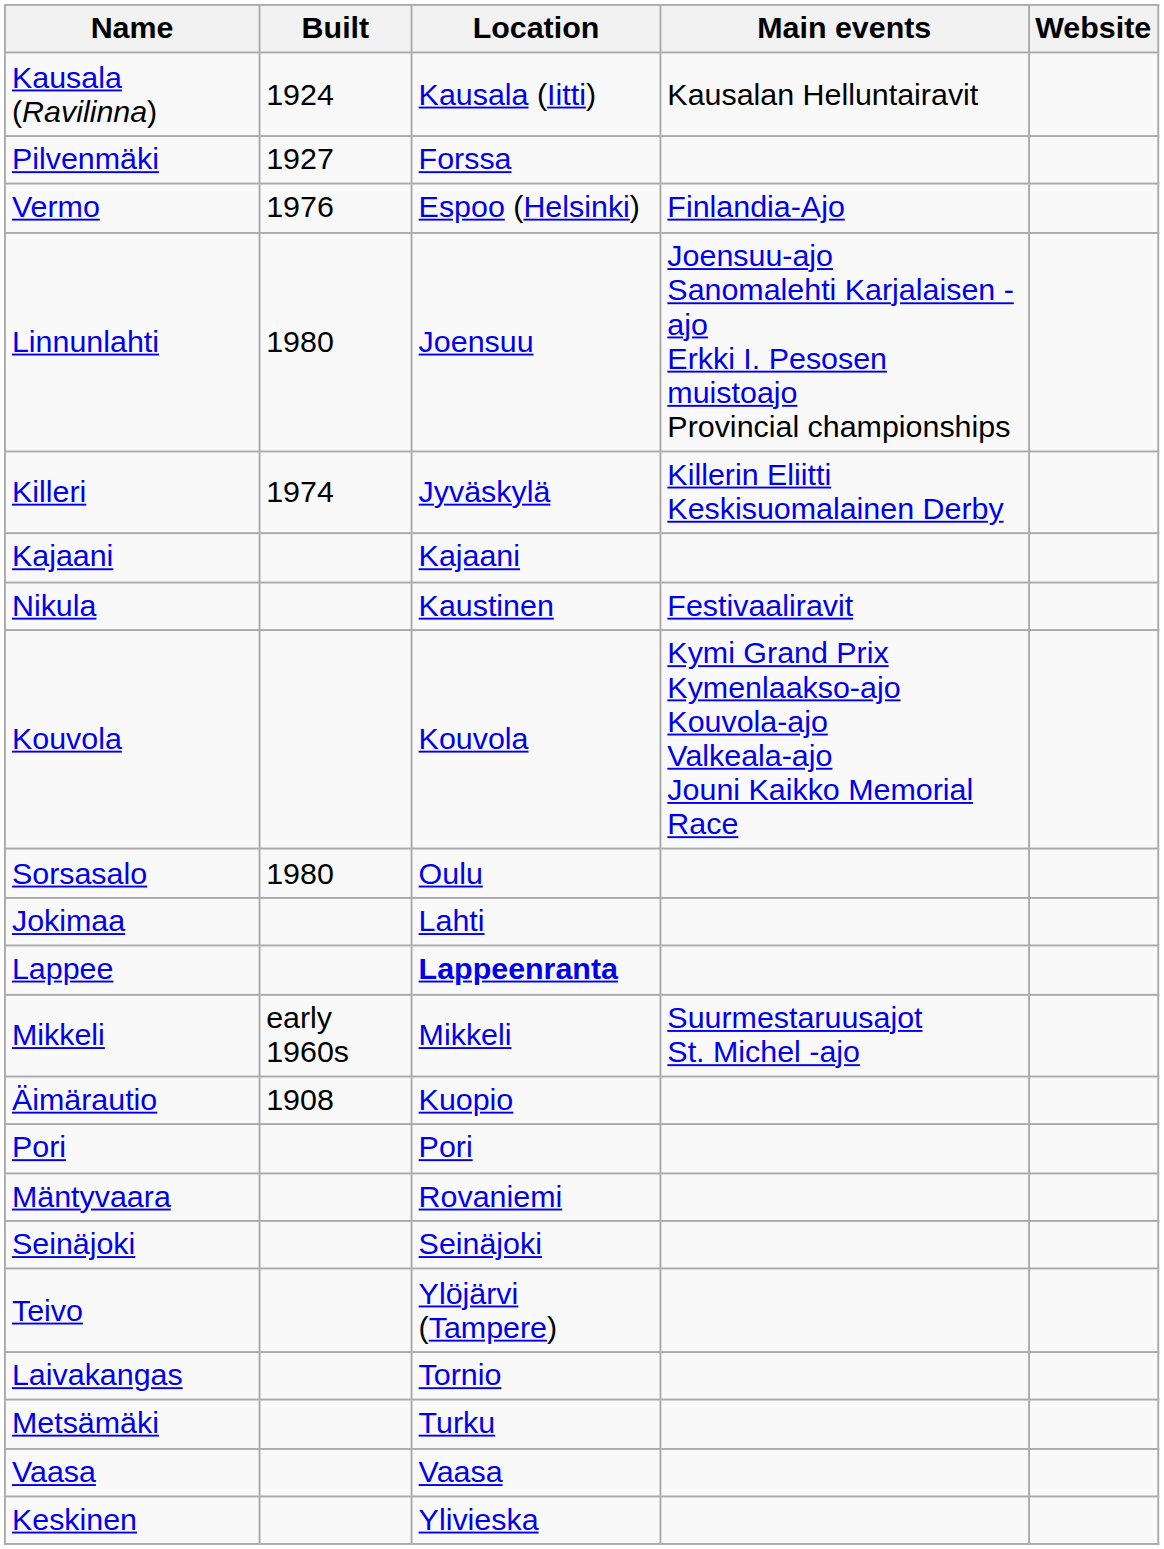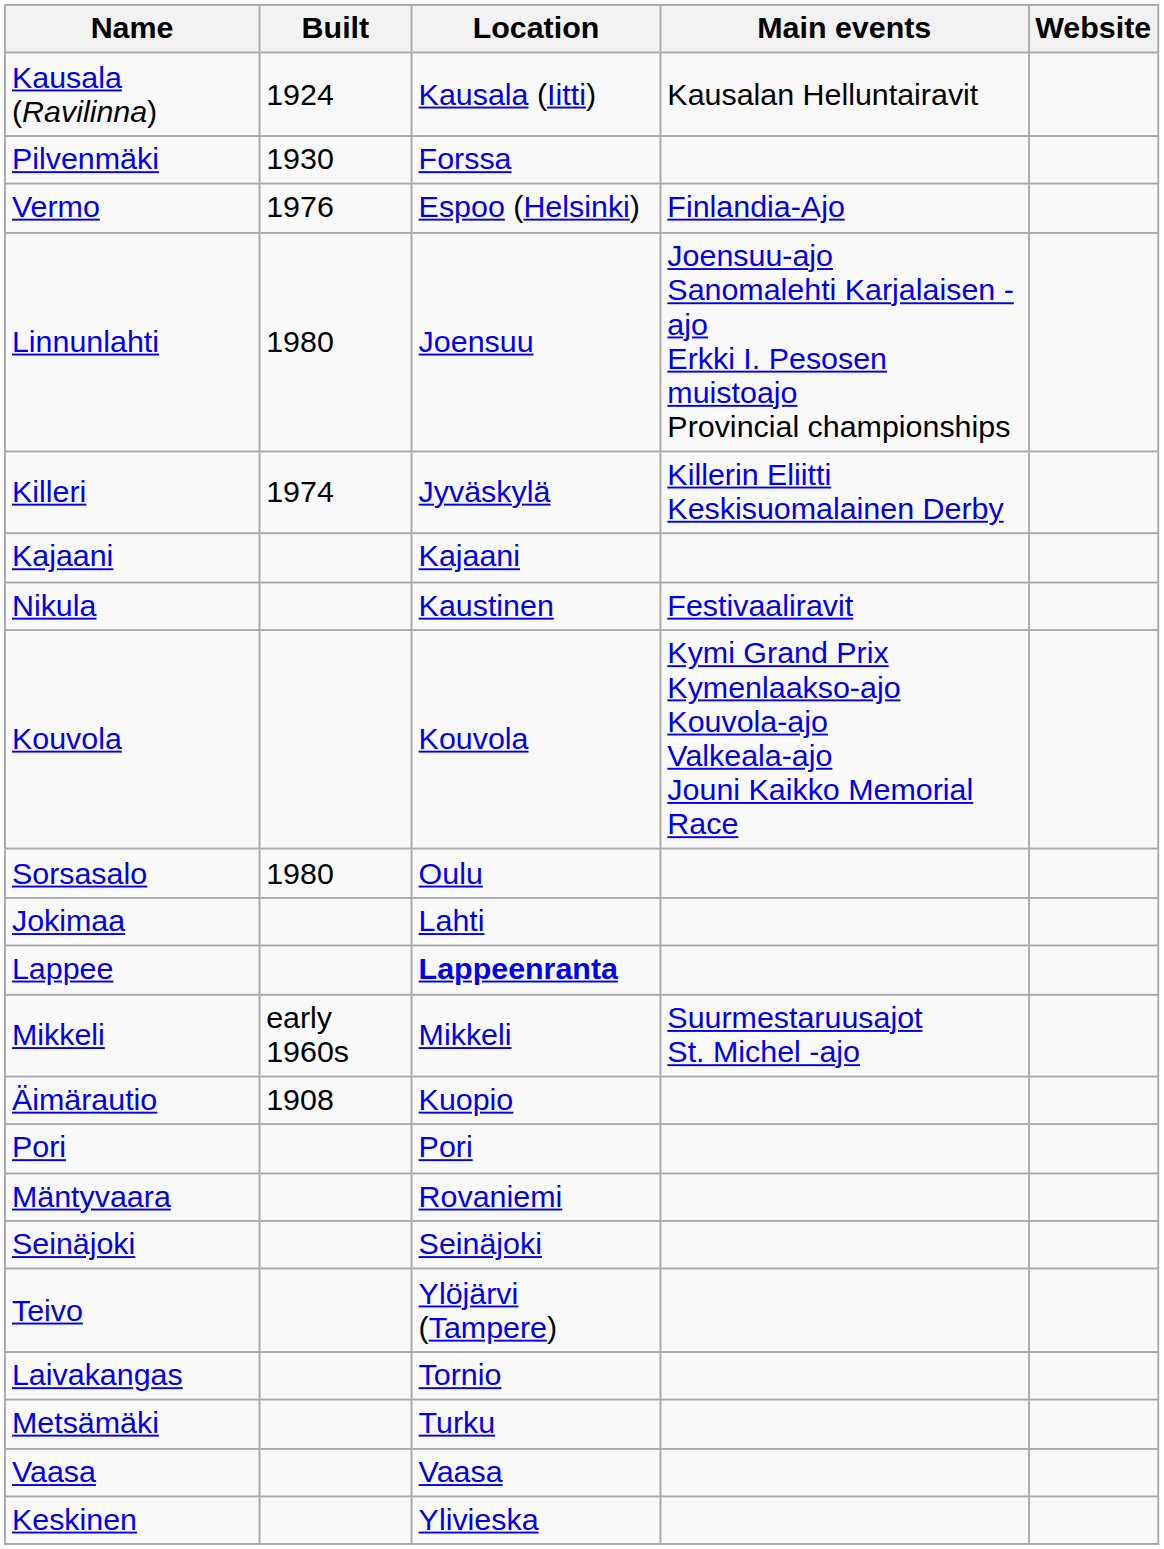Pilvenmäki | Built: 1927 -> 1930
